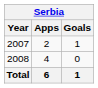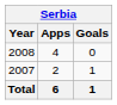rows swapped: 2007 <-> 2008
